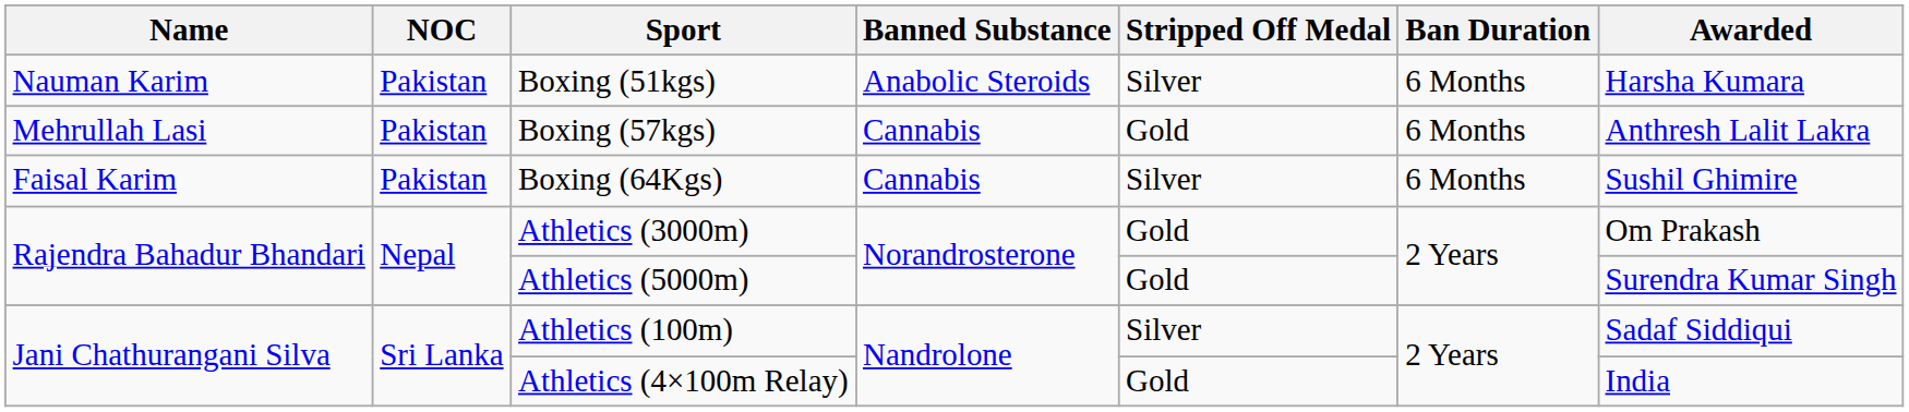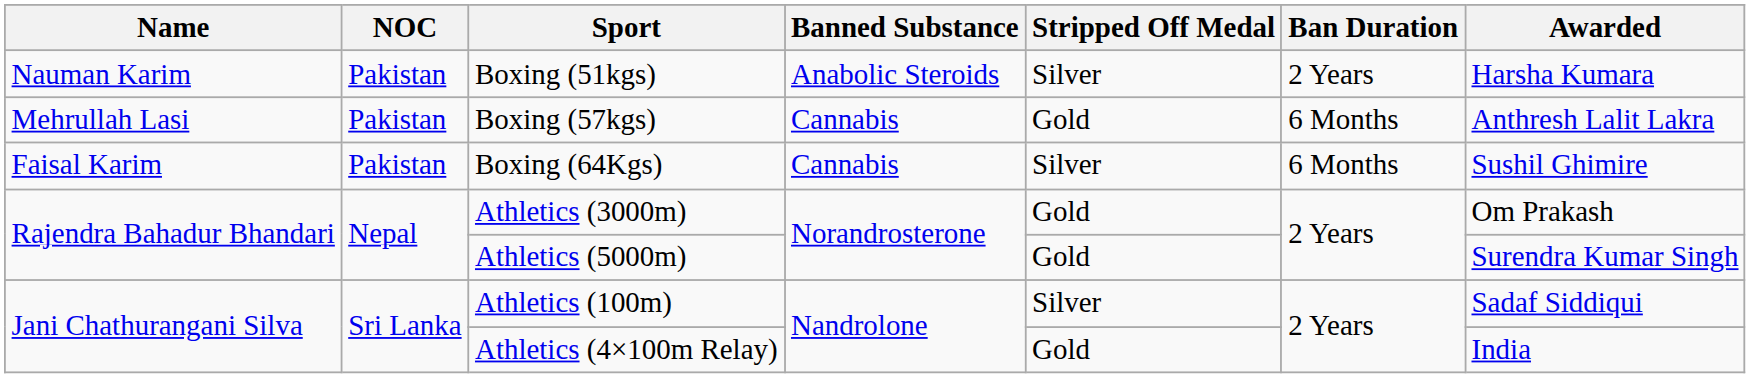Boxing (51kgs) | Ban Duration: 6 Months -> 2 Years
